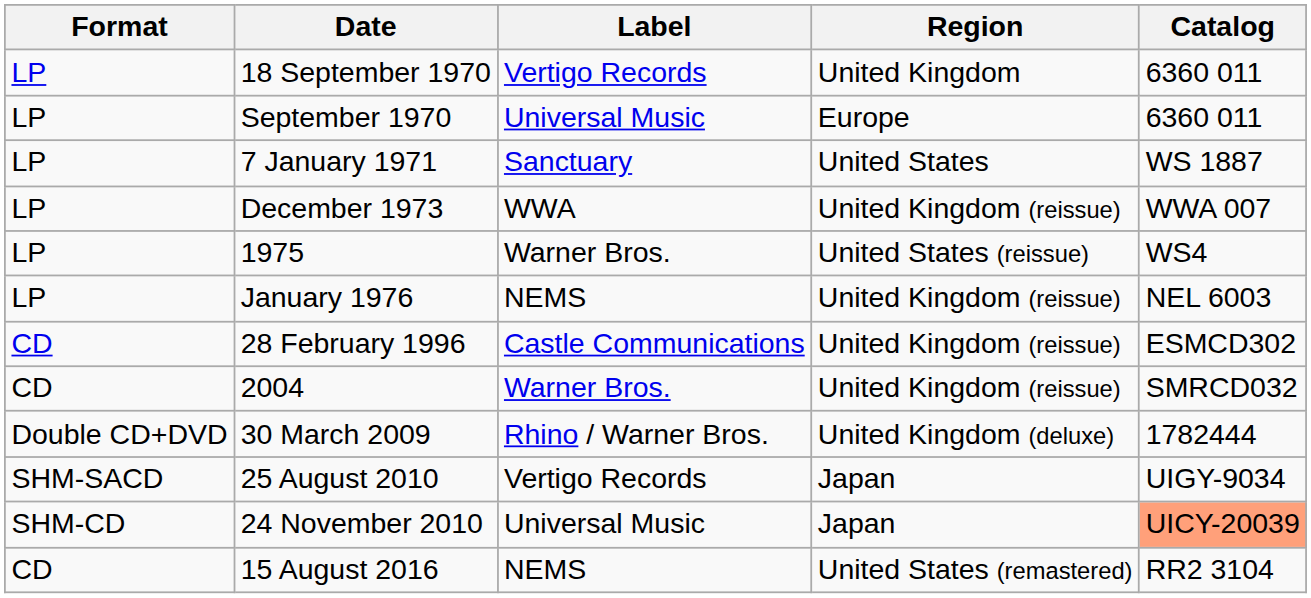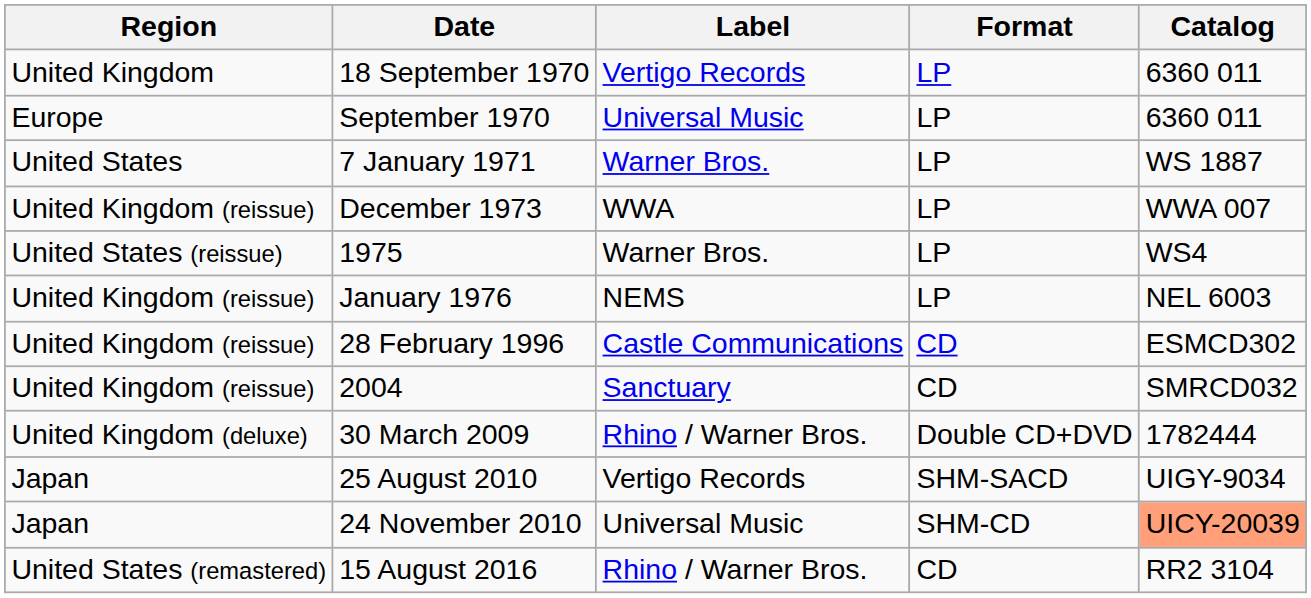columns swapped: Region <-> Format
7 January 1971 | Label: Sanctuary -> Warner Bros.
2004 | Label: Warner Bros. -> Sanctuary
15 August 2016 | Label: NEMS -> Rhino / Warner Bros.
